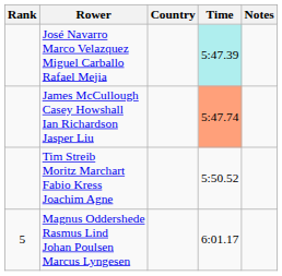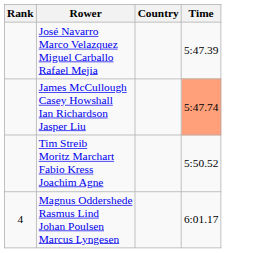- column: Notes
José Navarro Marco Velazquez Miguel Carballo Rafael Mejia | Time: paleturquoise background -> no background
Magnus Oddershede Rasmus Lind Johan Poulsen Marcus Lyngesen | Rank: 5 -> 4
